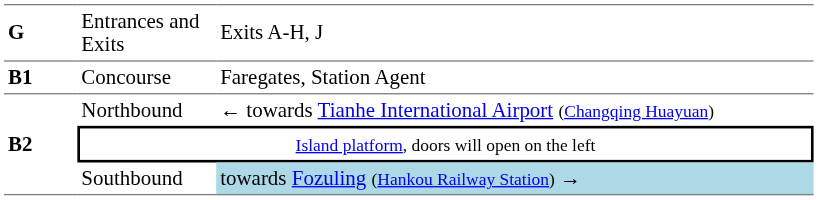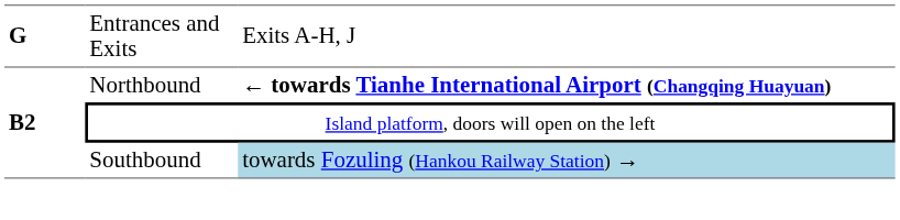- row: B1 | Concourse | Faregates, Station Agent
Northbound | column 3: normal -> bold
